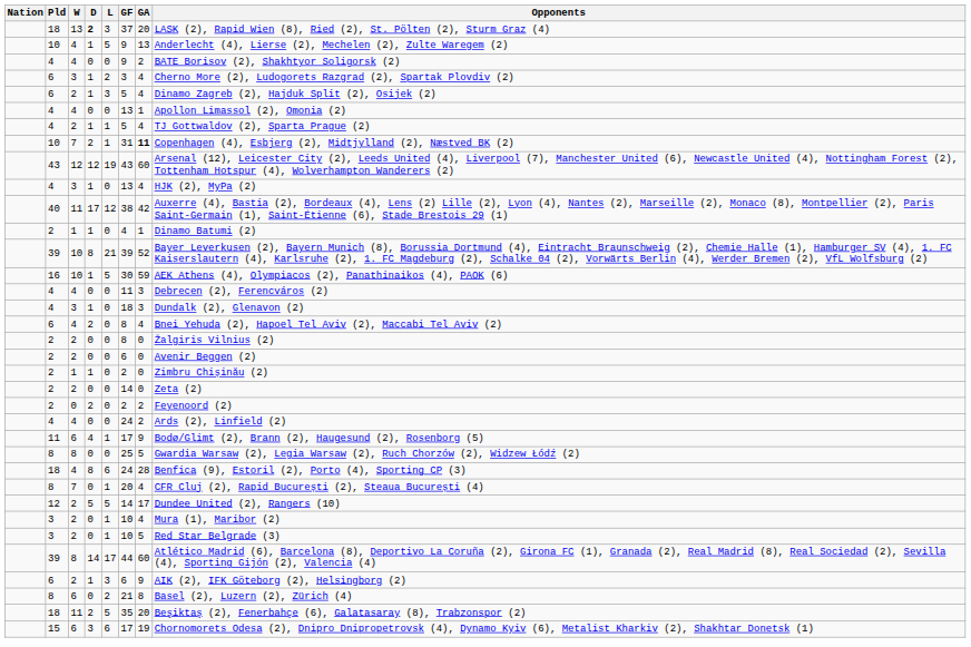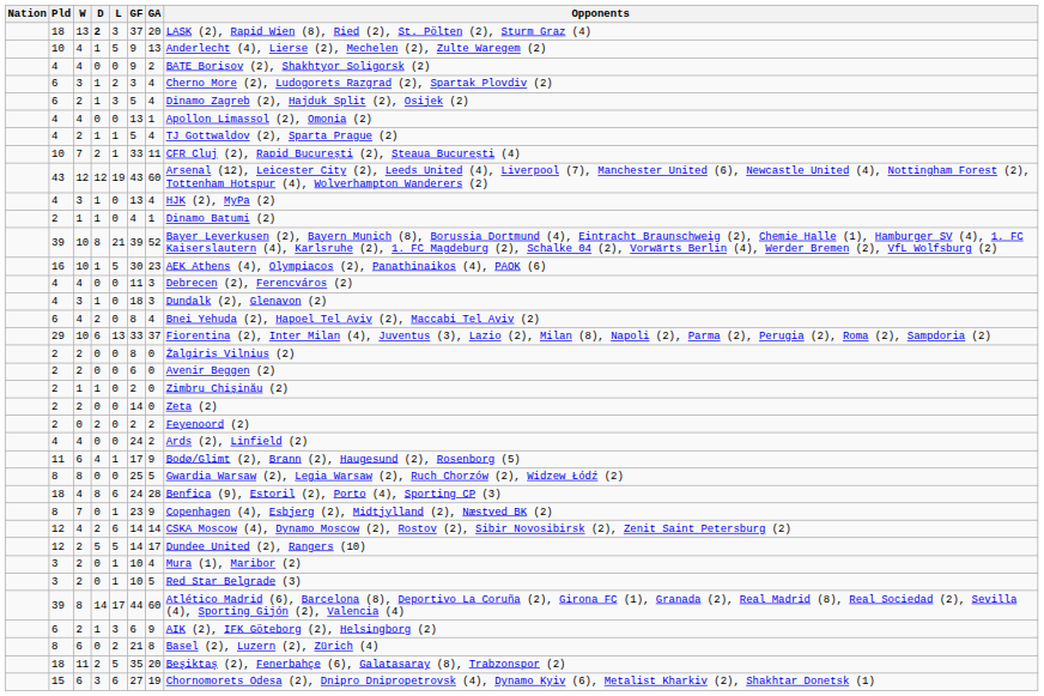10 / 7 | GF: 31 -> 33
10 / 7 | GA: bold -> normal
10 / 7 | Opponents: Copenhagen (4), Esbjerg (2), Midtjylland (2), Næstved BK (2) -> CFR Cluj (2), Rapid București (2), Steaua București (4)
- row: 40 | 11 | 17 | 12 | 38 | 42 | Auxerre (4), Bastia (2), Bordeaux (4), Lens (2) Lille (2), Lyon (4), Nantes (2), Marseille (2), Monaco (8), Montpellier (2), Paris Saint-Germain (1), Saint-Étienne (6), Stade Brestois 29 (1)
16 | GA: 59 -> 23
+ row: 29 | 10 | 6 | 13 | 33 | 37 | Fiorentina (2), Inter Milan (4), Juventus (3), Lazio (2), Milan (8), Napoli (2), Parma (2), Perugia (2), Roma (2), Sampdoria (2)
8 / 7 | GF: 20 -> 23
8 / 7 | GA: 4 -> 9
8 / 7 | Opponents: CFR Cluj (2), Rapid București (2), Steaua București (4) -> Copenhagen (4), Esbjerg (2), Midtjylland (2), Næstved BK (2)
+ row: 12 | 4 | 2 | 6 | 14 | 14 | CSKA Moscow (4), Dynamo Moscow (2), Rostov (2), Sibir Novosibirsk (2), Zenit Saint Petersburg (2)
15 | GF: 17 -> 27
